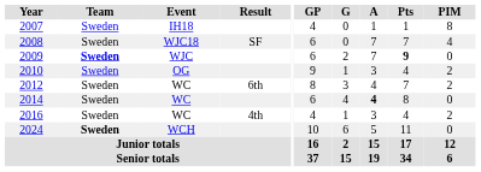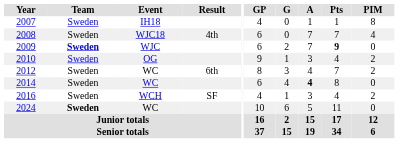2008 | Result: SF -> 4th
2016 | Event: WC -> WCH
2016 | Result: 4th -> SF
2024 | Event: WCH -> WC
